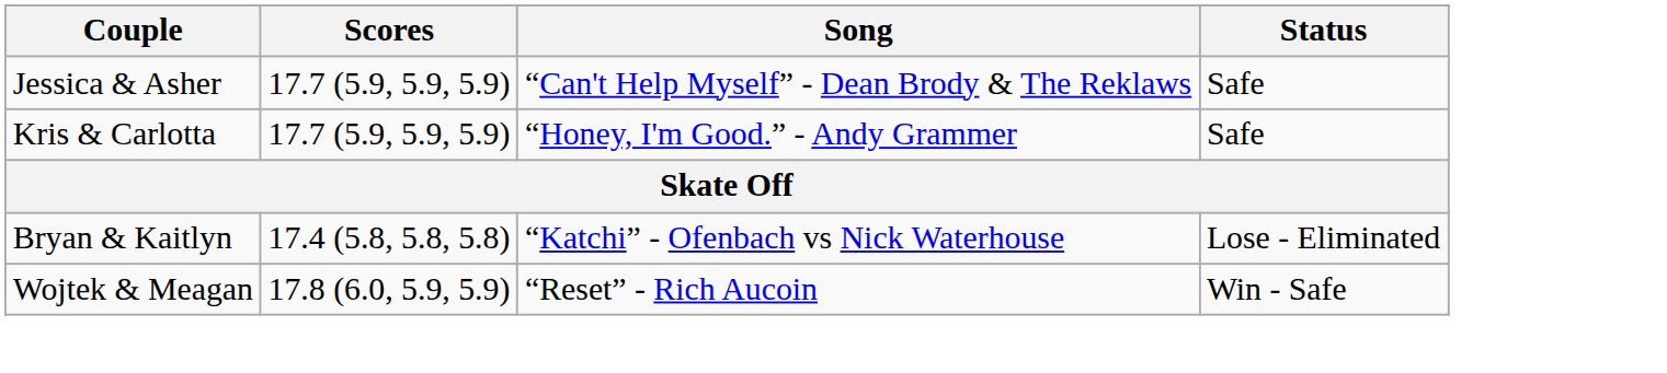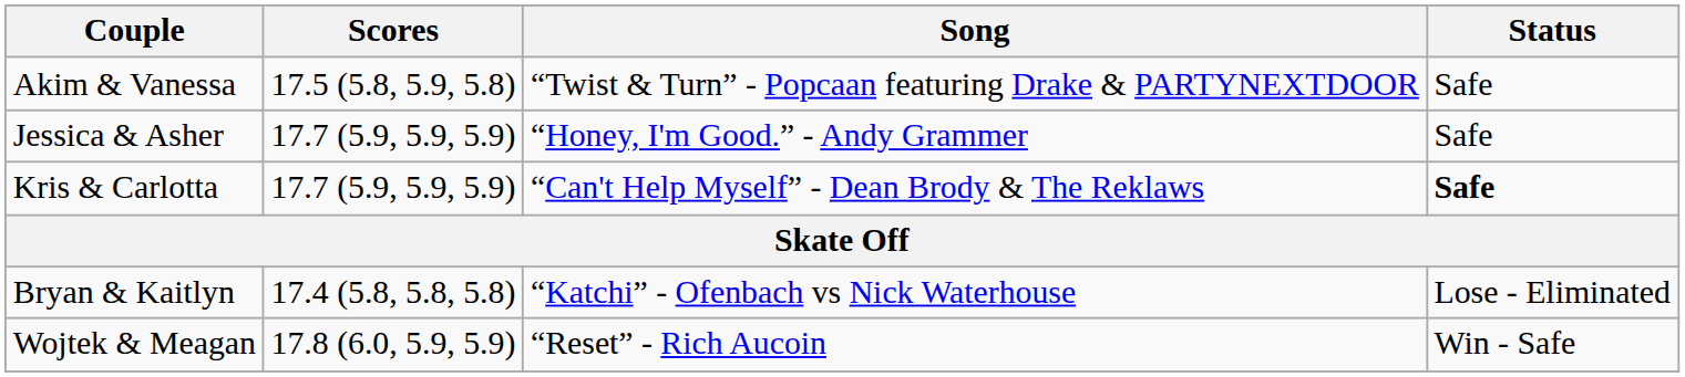+ row: Akim & Vanessa | 17.5 (5.8, 5.9, 5.8) | “Twist & Turn” - Popcaan featuring Drake & PARTYNEXTDOOR | Safe
Jessica & Asher | Song: “Can't Help Myself” - Dean Brody & The Reklaws -> “Honey, I'm Good.” - Andy Grammer
Kris & Carlotta | Song: “Honey, I'm Good.” - Andy Grammer -> “Can't Help Myself” - Dean Brody & The Reklaws
Kris & Carlotta | Status: normal -> bold
